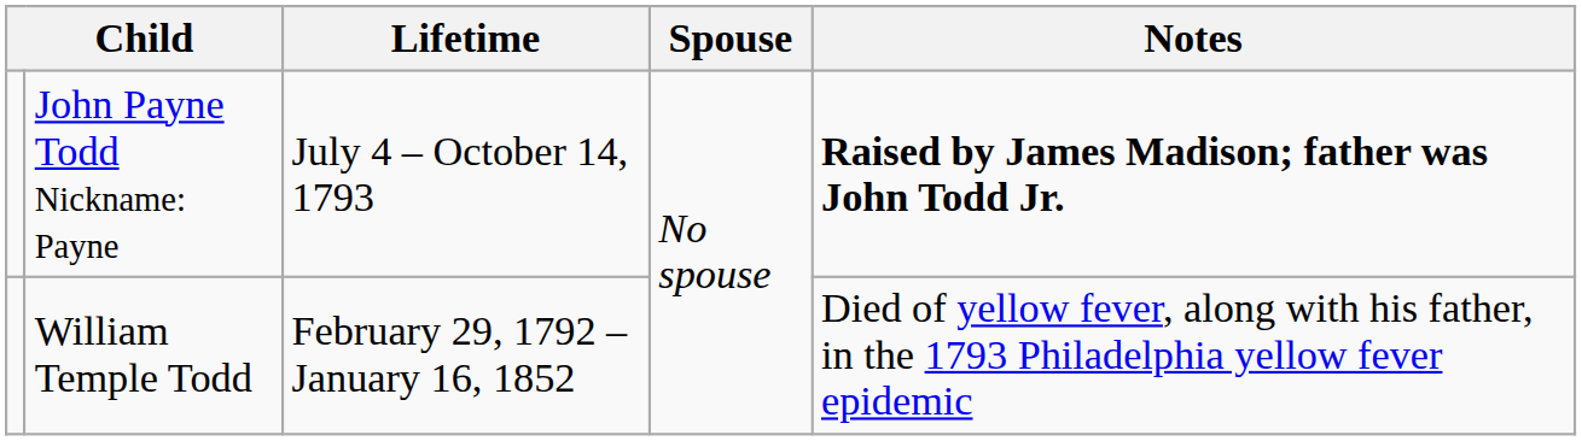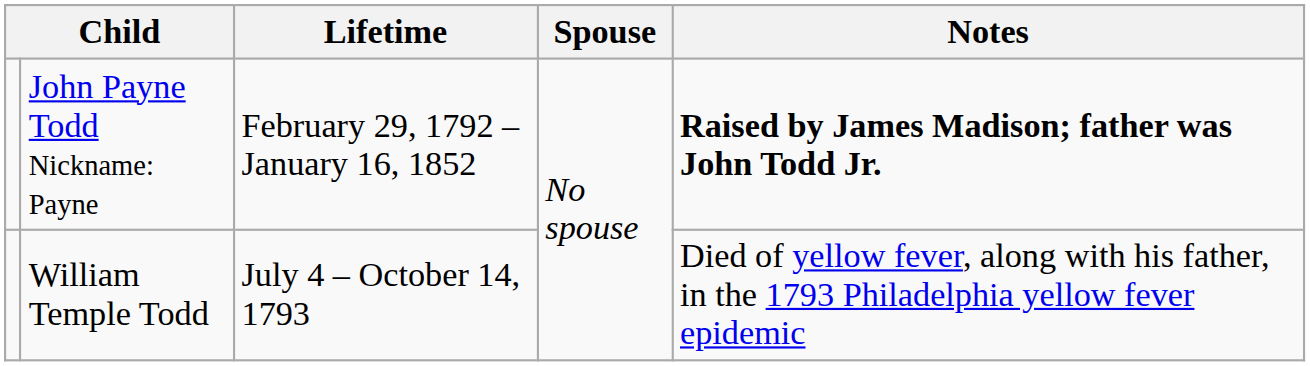John Payne Todd Nickname: Payne | Lifetime: July 4 – October 14, 1793 -> February 29, 1792 – January 16, 1852
William Temple Todd | Lifetime: February 29, 1792 – January 16, 1852 -> July 4 – October 14, 1793
